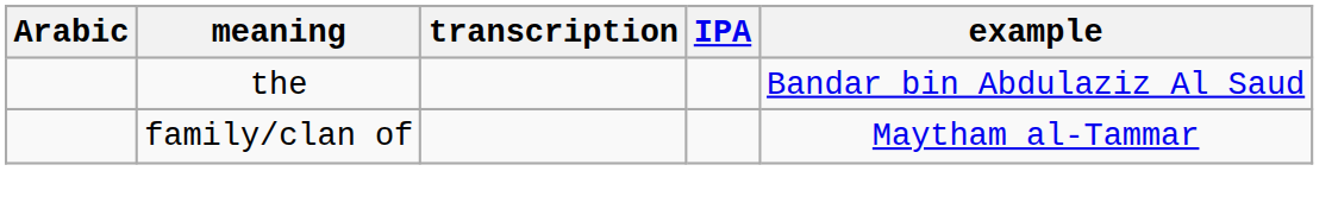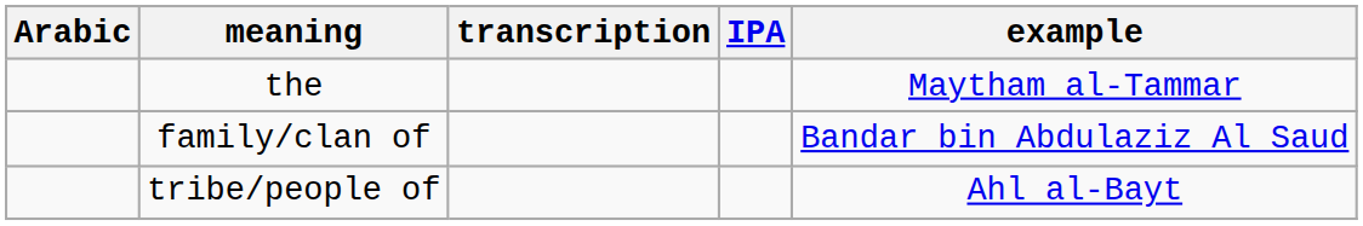the | example: Bandar bin Abdulaziz Al Saud -> Maytham al-Tammar
family/clan of | example: Maytham al-Tammar -> Bandar bin Abdulaziz Al Saud
+ row: tribe/people of | Ahl al-Bayt
